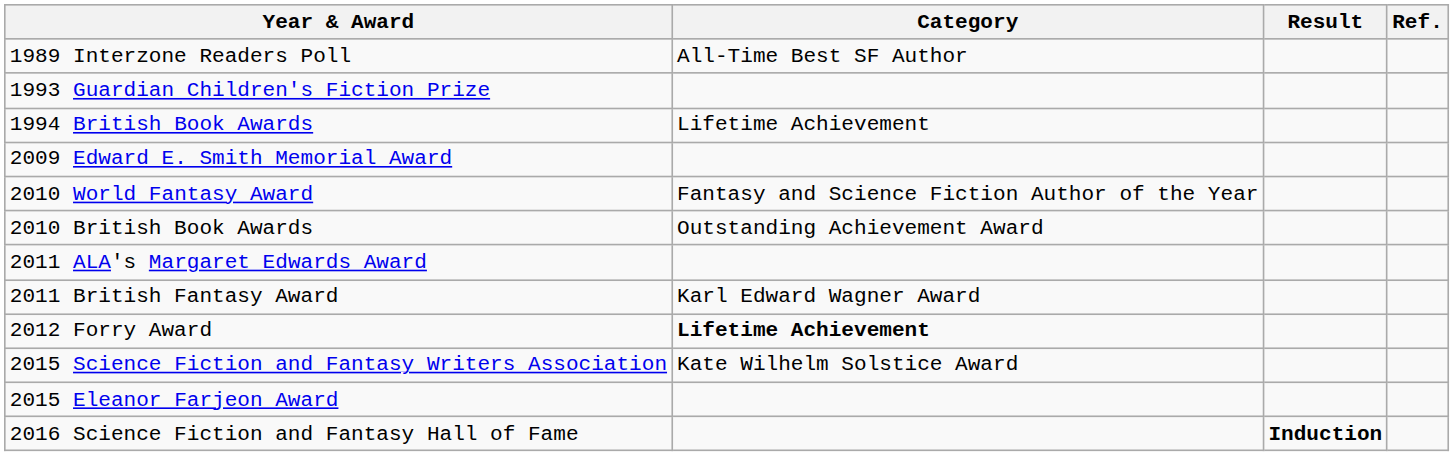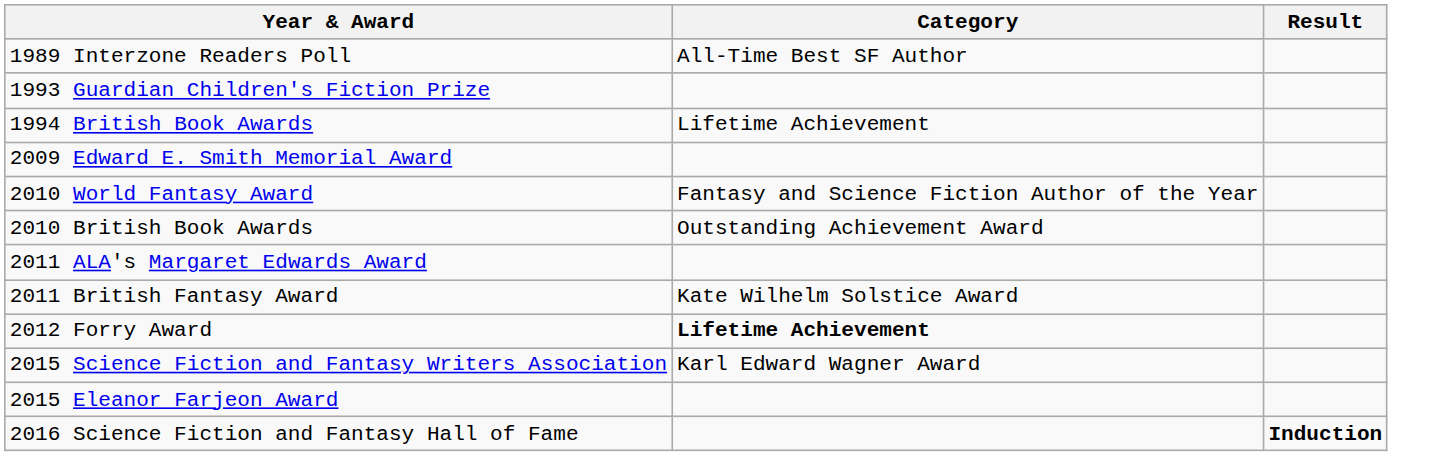- column: Ref.
2011 British Fantasy Award | Category: Karl Edward Wagner Award -> Kate Wilhelm Solstice Award
2015 Science Fiction and Fantasy Writers Association | Category: Kate Wilhelm Solstice Award -> Karl Edward Wagner Award
